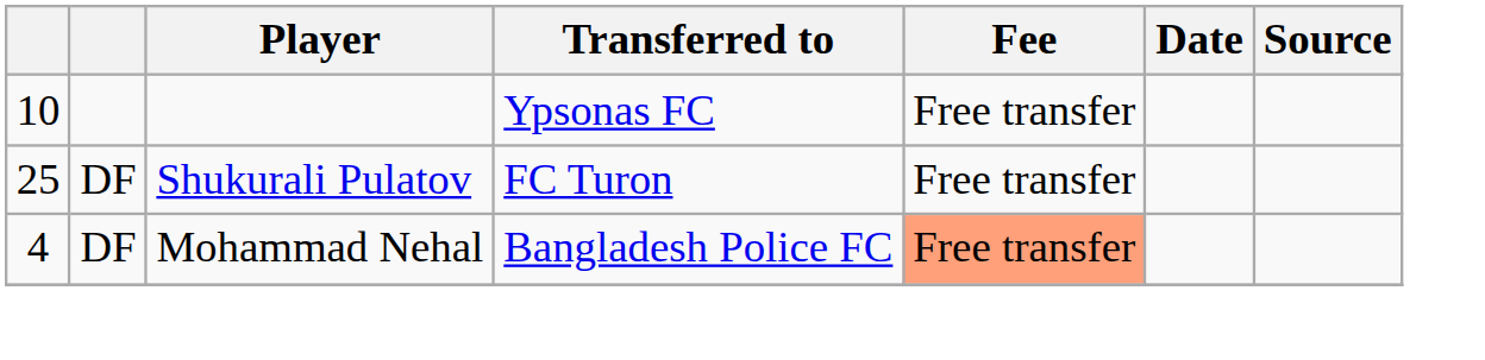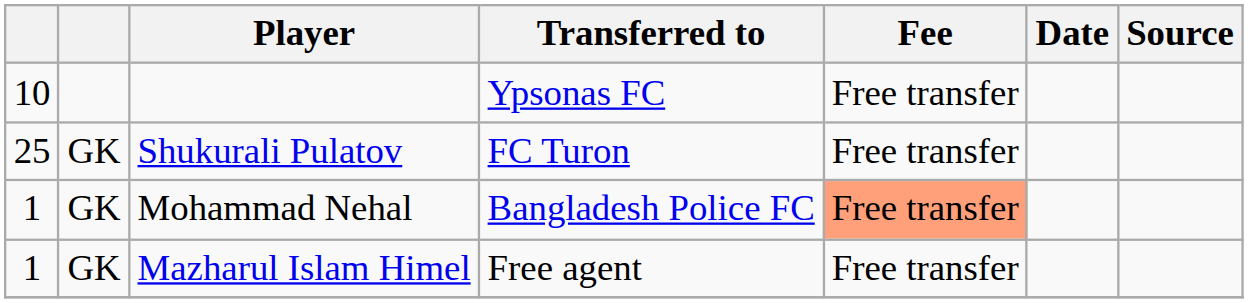Shukurali Pulatov | column 2: DF -> GK
Mohammad Nehal | column 1: 4 -> 1
Mohammad Nehal | column 2: DF -> GK
+ row: 1 | GK | Mazharul Islam Himel | Free agent | Free transfer
